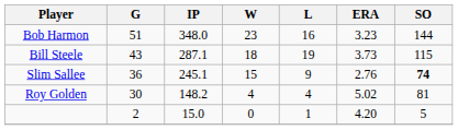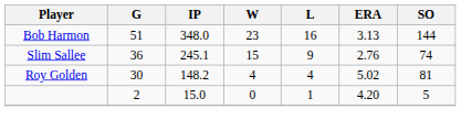Bob Harmon | ERA: 3.23 -> 3.13
- row: Bill Steele | 43 | 287.1 | 18 | 19 | 3.73 | 115
Slim Sallee | SO: bold -> normal
